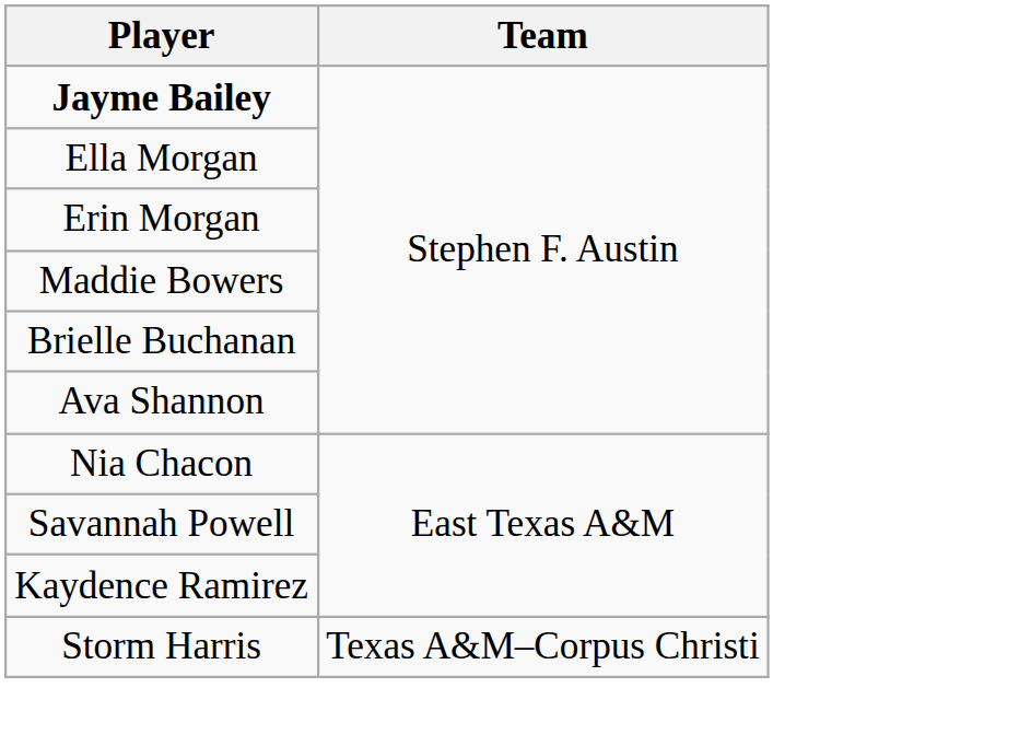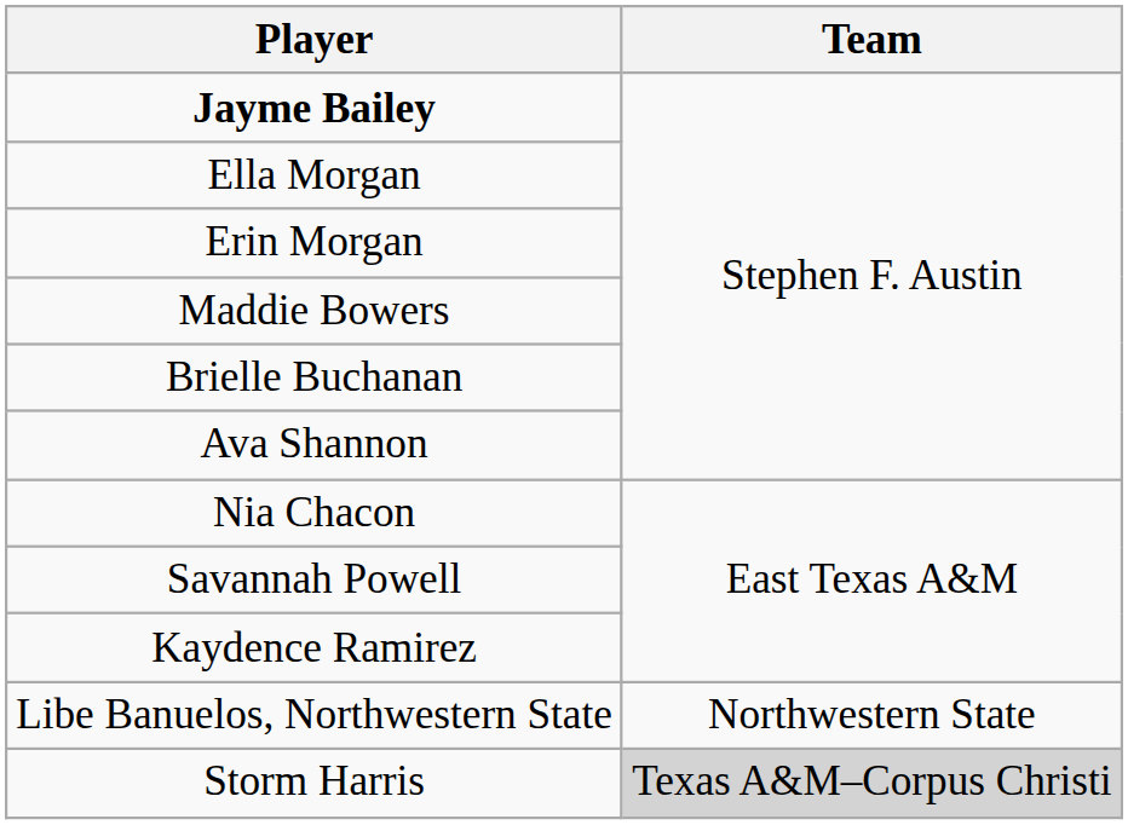+ row: Libe Banuelos, Northwestern State | Northwestern State
Storm Harris | Team: no background -> lightgrey background
